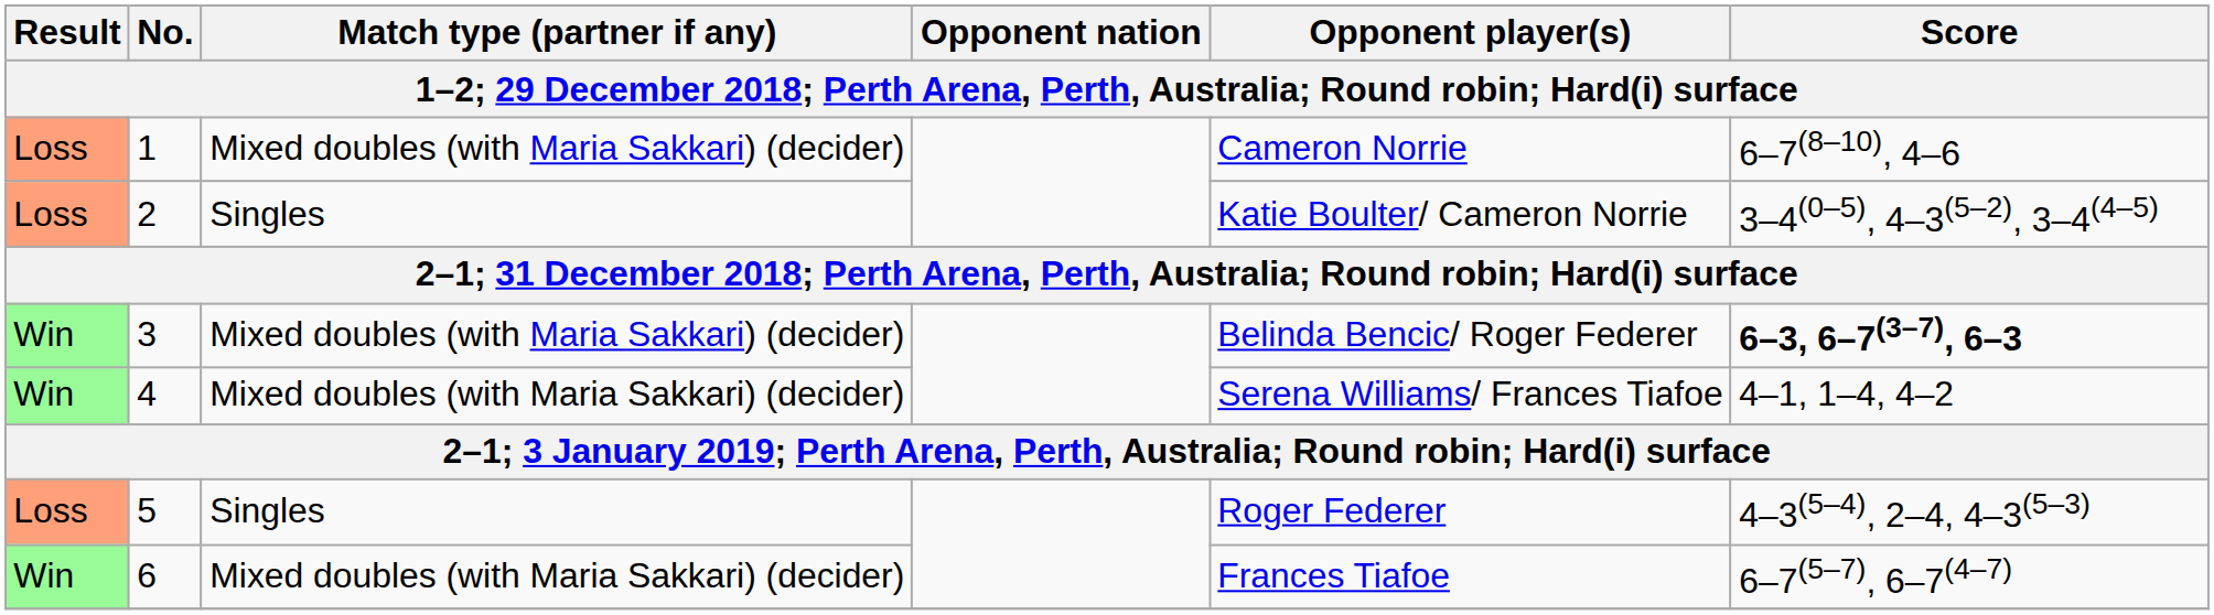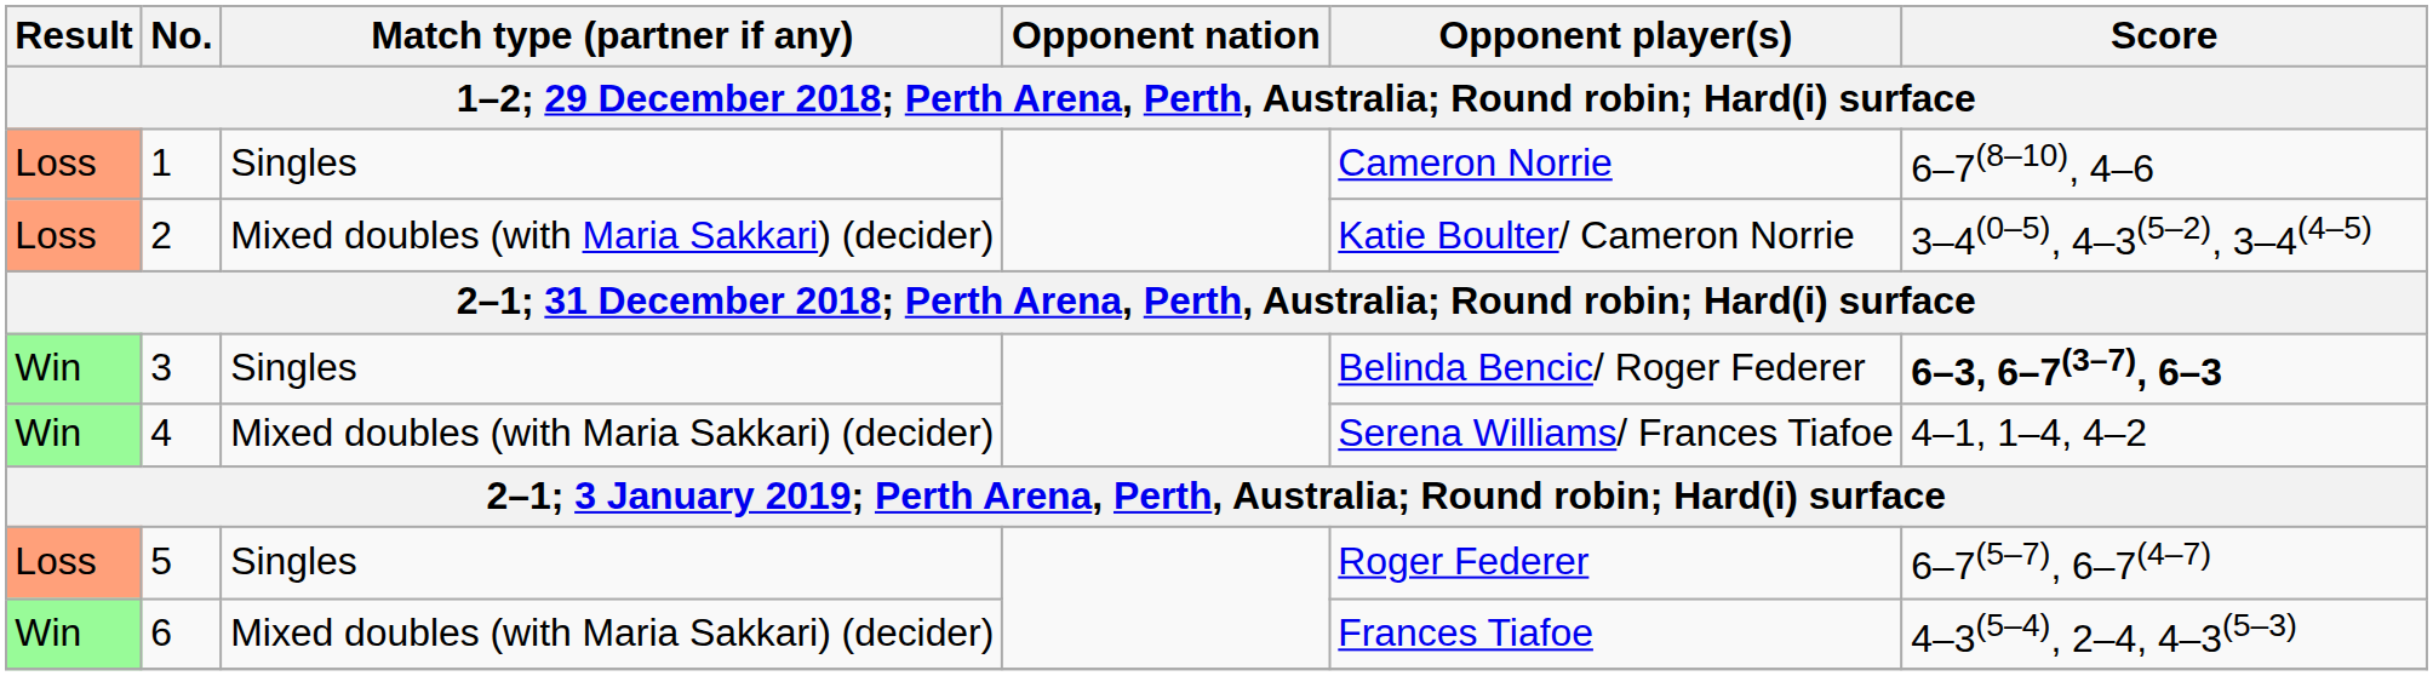1 | Match type (partner if any): Mixed doubles (with Maria Sakkari) (decider) -> Singles
2 | Match type (partner if any): Singles -> Mixed doubles (with Maria Sakkari) (decider)
3 | Match type (partner if any): Mixed doubles (with Maria Sakkari) (decider) -> Singles
5 | Score: 4–3(5–4), 2–4, 4–3(5–3) -> 6–7(5–7), 6–7(4–7)
6 | Score: 6–7(5–7), 6–7(4–7) -> 4–3(5–4), 2–4, 4–3(5–3)
